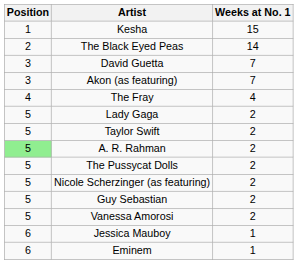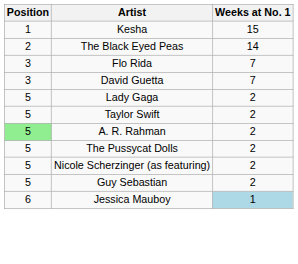+ row: 3 | Flo Rida | 7
- row: 3 | Akon (as featuring) | 7
- row: 4 | The Fray | 4
- row: 5 | Vanessa Amorosi | 2
Jessica Mauboy | Weeks at No. 1: no background -> lightblue background
- row: 6 | Eminem | 1
